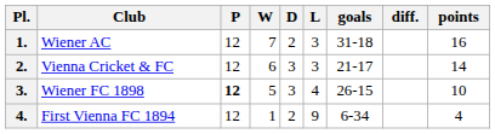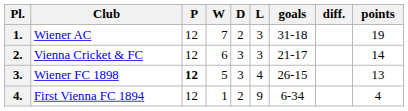1. | points: 16 -> 19
3. | points: 10 -> 13
